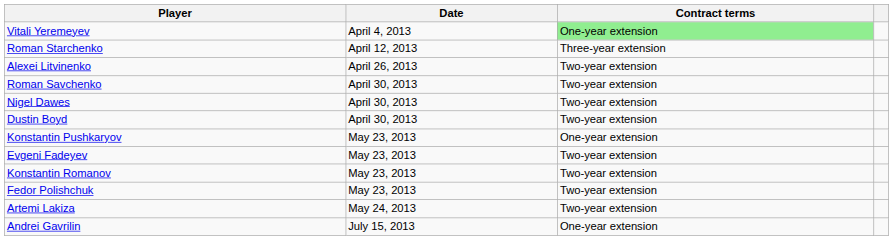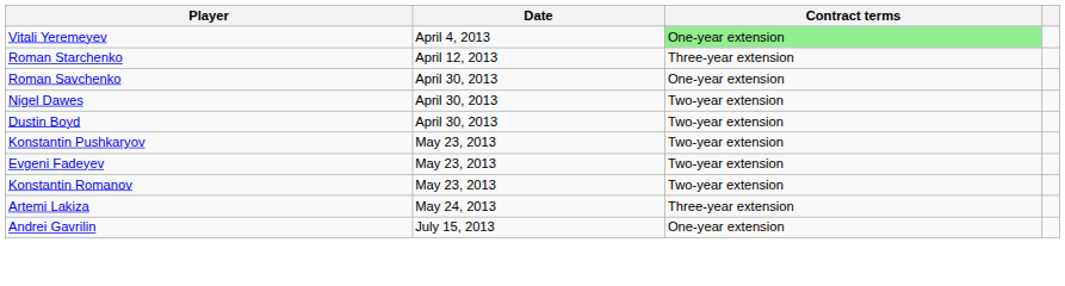- row: Alexei Litvinenko | April 26, 2013 | Two-year extension
Roman Savchenko | Contract terms: Two-year extension -> One-year extension
Konstantin Pushkaryov | Contract terms: One-year extension -> Two-year extension
- row: Fedor Polishchuk | May 23, 2013 | Two-year extension
Artemi Lakiza | Contract terms: Two-year extension -> Three-year extension
